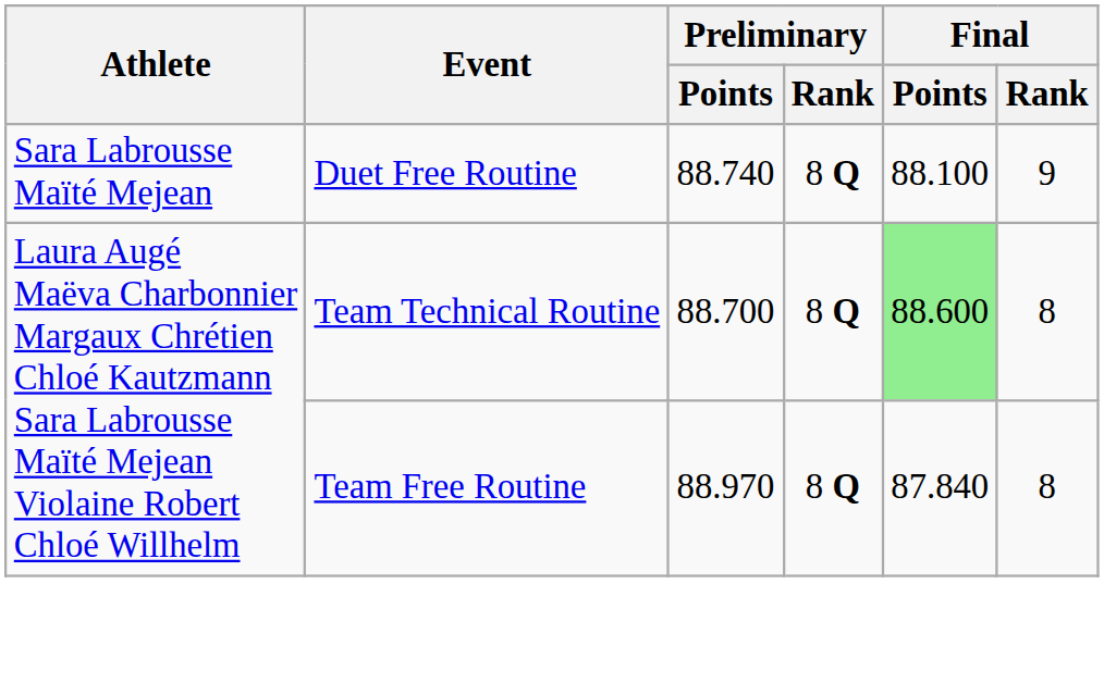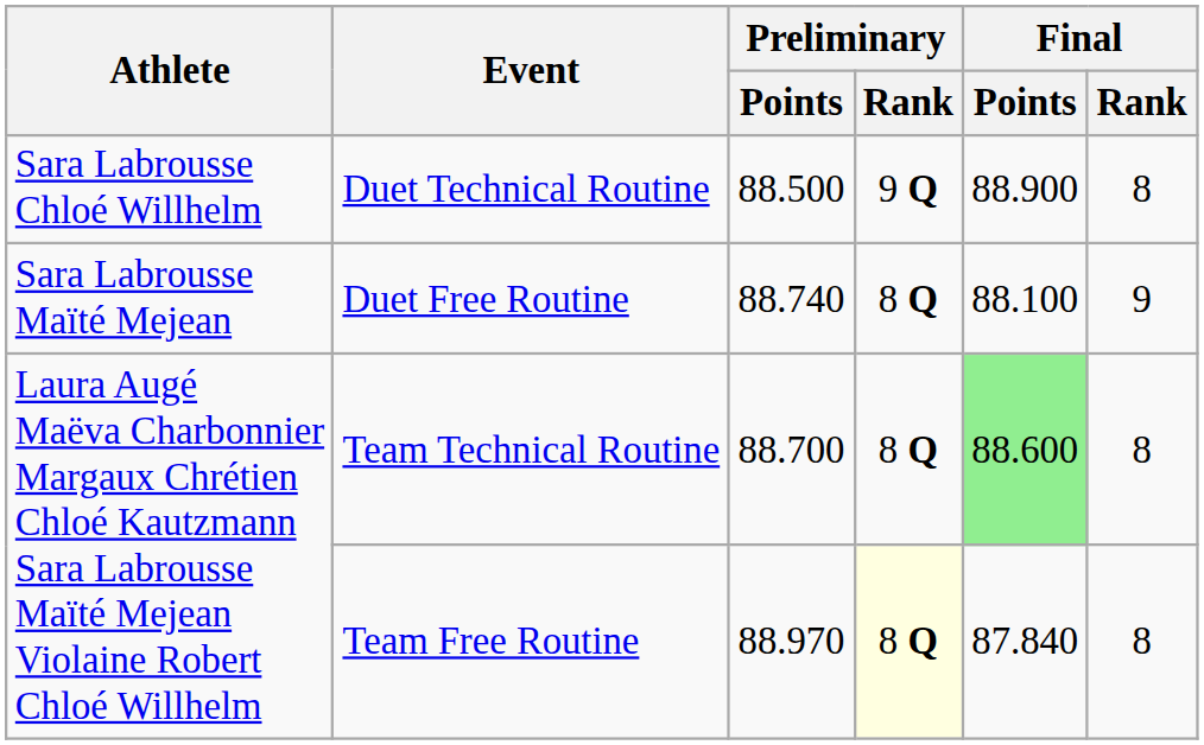+ row: Sara Labrousse Chloé Willhelm | Duet Technical Routine | 88.500 | 9 Q | 88.900 | 8
Team Free Routine | Preliminary / Rank: no background -> lightyellow background
